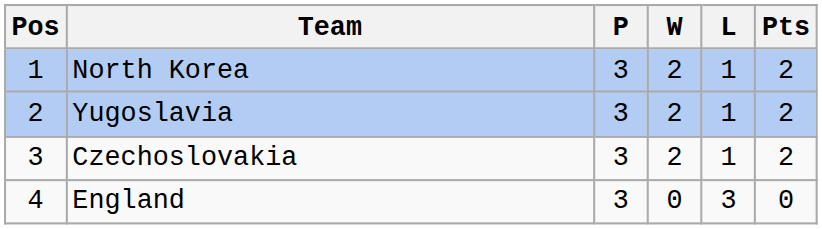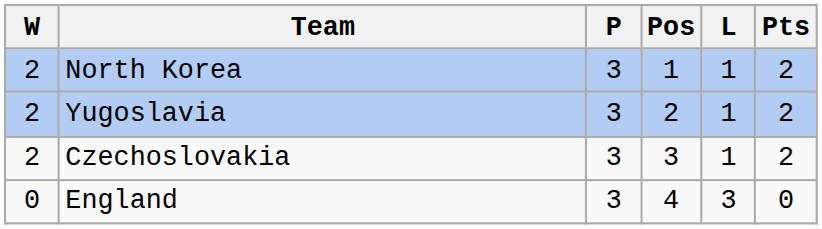columns swapped: Pos <-> W
